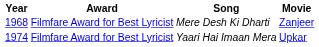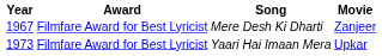Mere Desh Ki Dharti | Year: 1968 -> 1967
Yaari Hai Imaan Mera | Year: 1974 -> 1973
